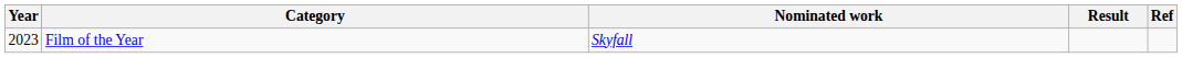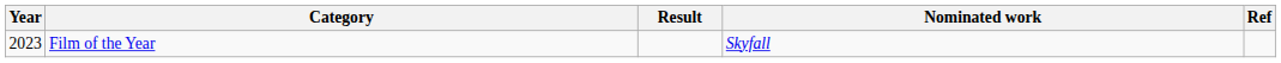columns swapped: Nominated work <-> Result
